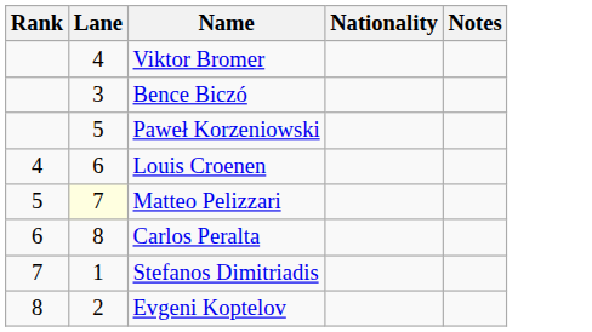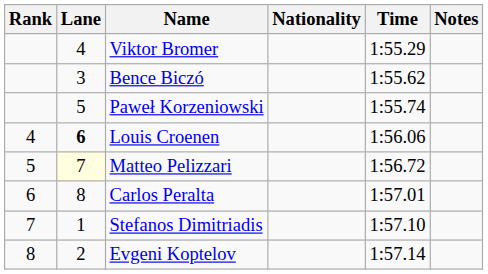+ column: Time | 1:55.29 | 1:55.62 | 1:55.74 | 1:56.06 | 1:56.72 | 1:57.01 | 1:57.10 | 1:57.14
Louis Croenen | Lane: normal -> bold
